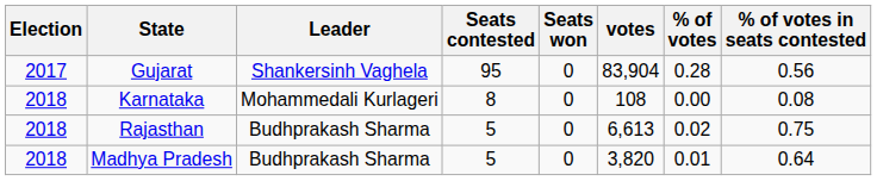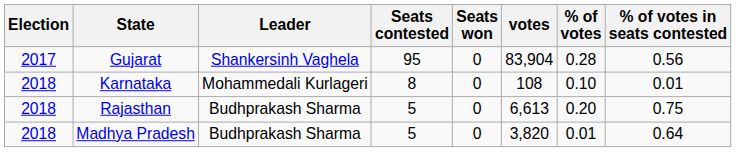Karnataka | % of votes: 0.00 -> 0.10
Karnataka | % of votes in seats contested: 0.08 -> 0.01
Rajasthan | % of votes: 0.02 -> 0.20
